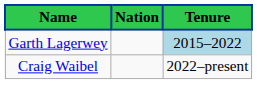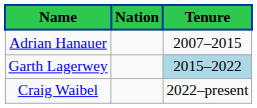+ row: Adrian Hanauer | 2007–2015
